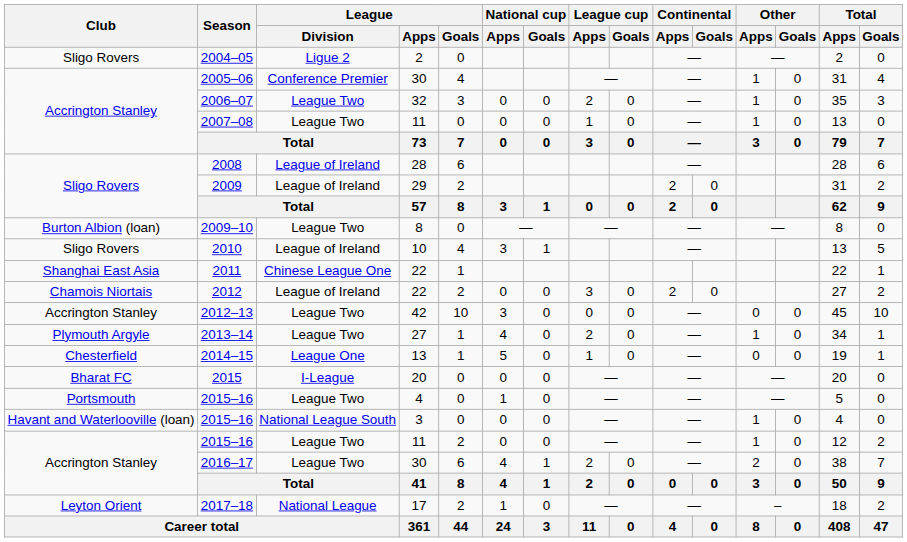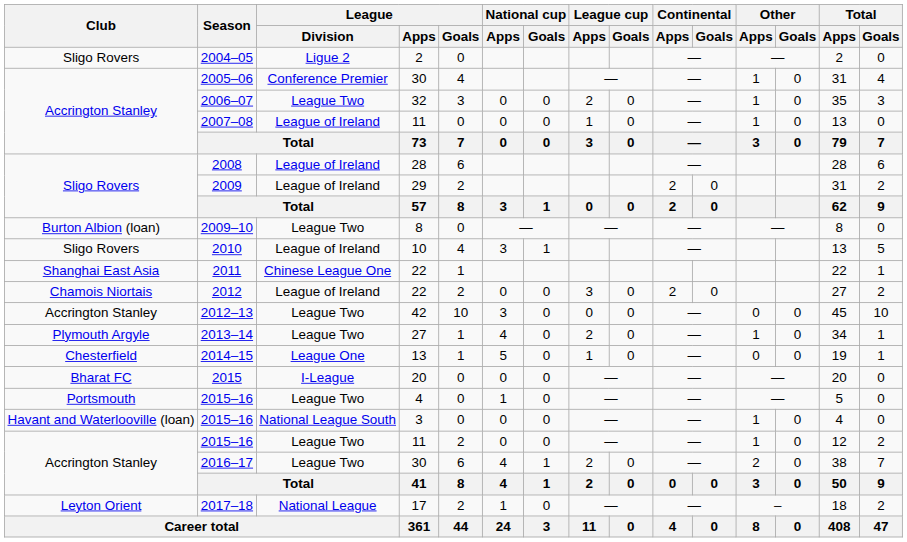2007–08 | League / Division: League Two -> League of Ireland
